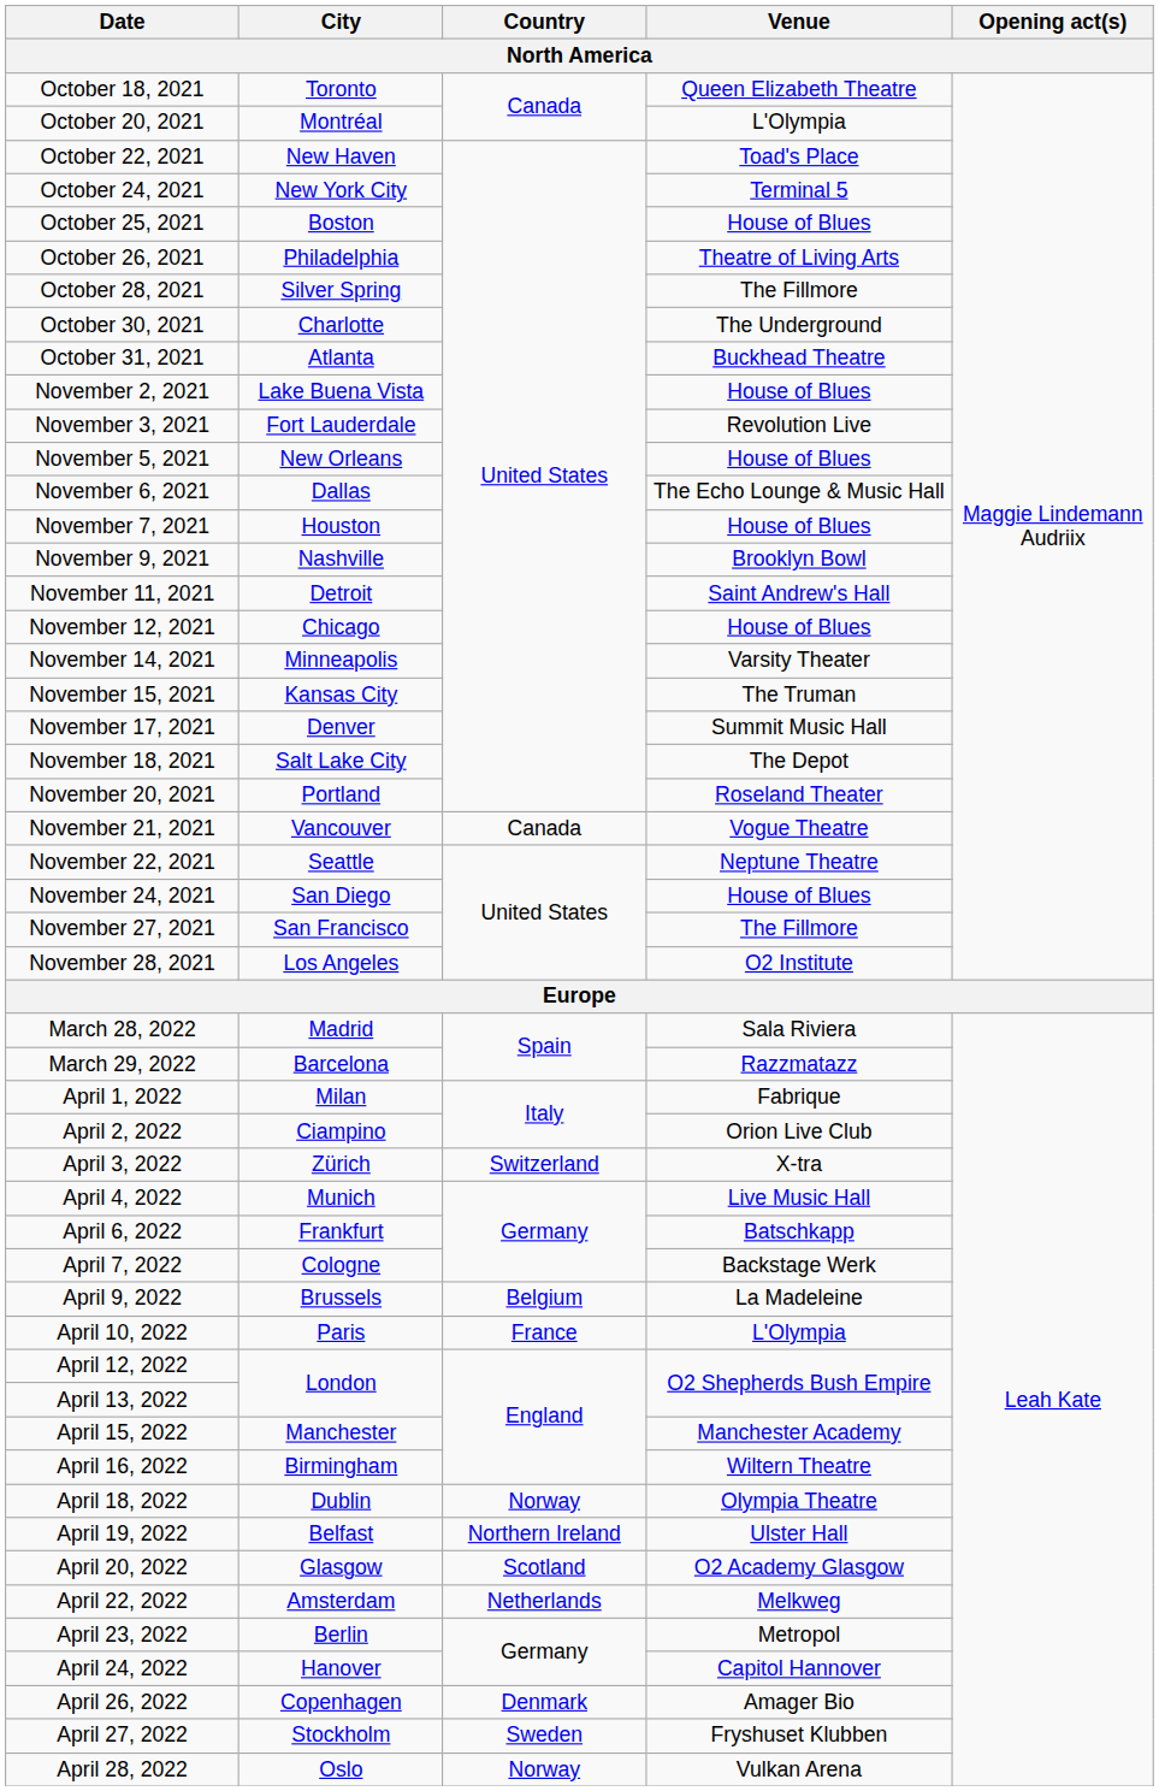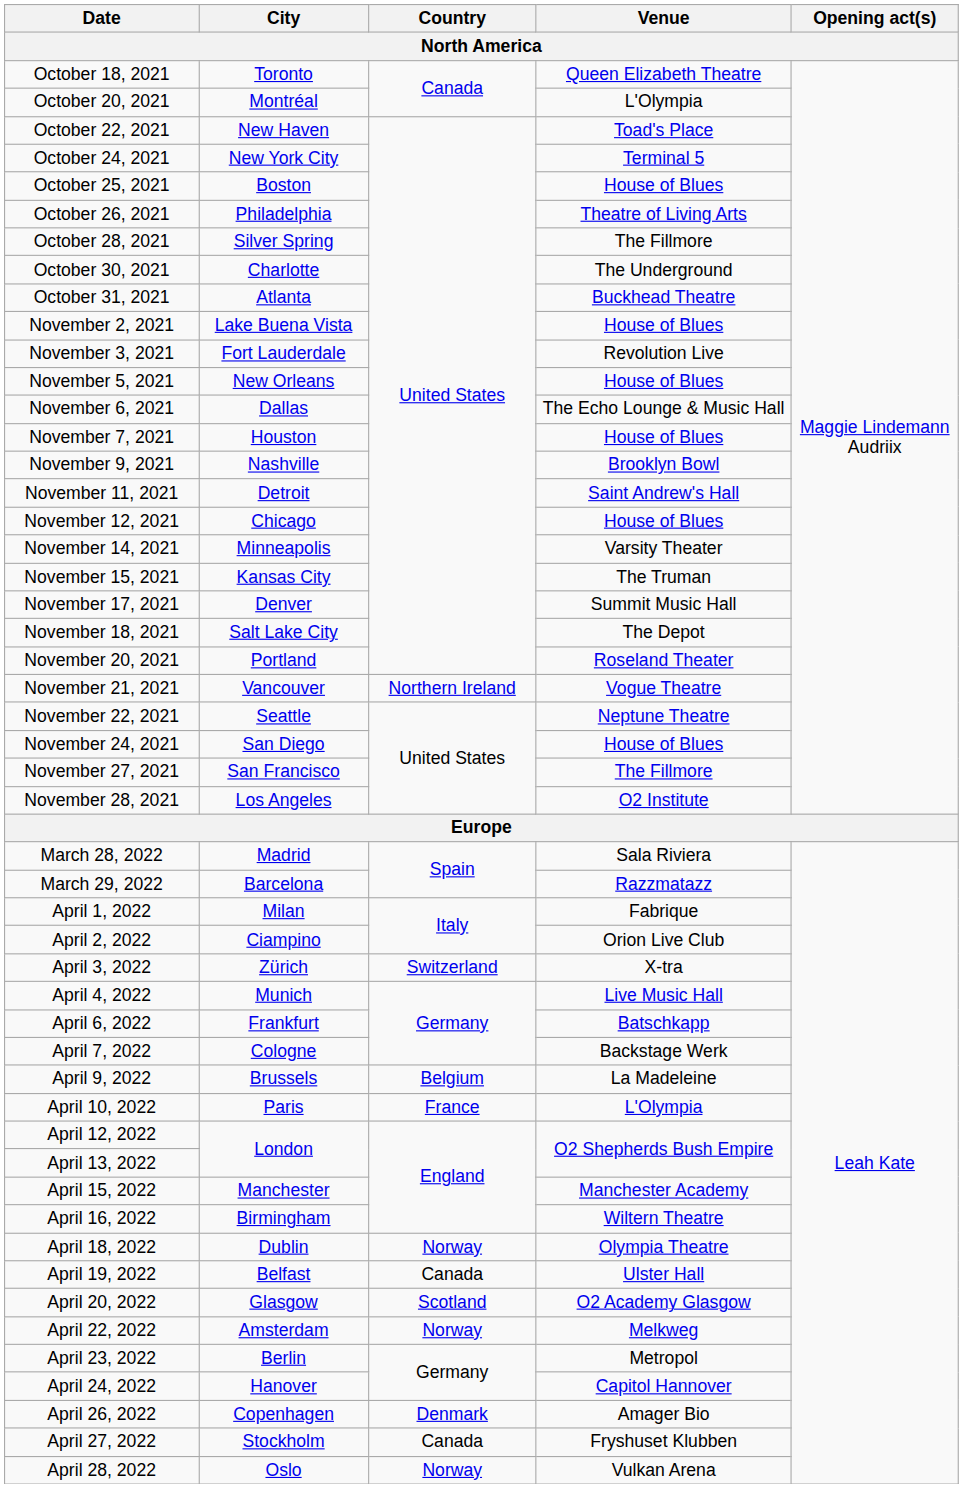November 21, 2021 | Country: Canada -> Northern Ireland
April 19, 2022 | Country: Northern Ireland -> Canada
April 22, 2022 | Country: Netherlands -> Norway
April 27, 2022 | Country: Sweden -> Canada
